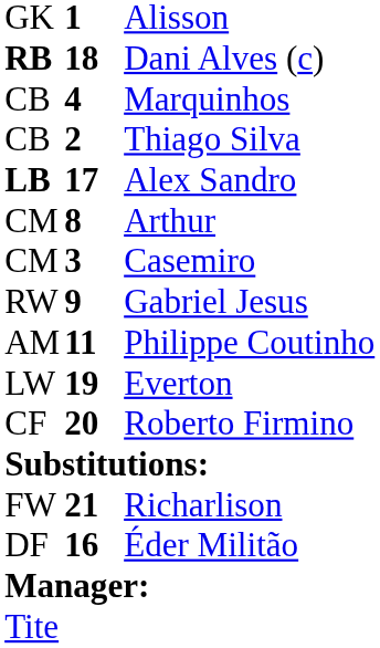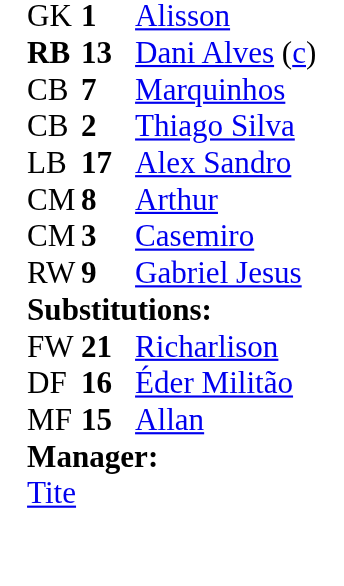Dani Alves (c) | column 2: 18 -> 13
Marquinhos | column 2: 4 -> 7
Alex Sandro | column 1: bold -> normal
- row: AM | 11 | Philippe Coutinho
- row: LW | 19 | Everton
- row: CF | 20 | Roberto Firmino
+ row: MF | 15 | Allan
